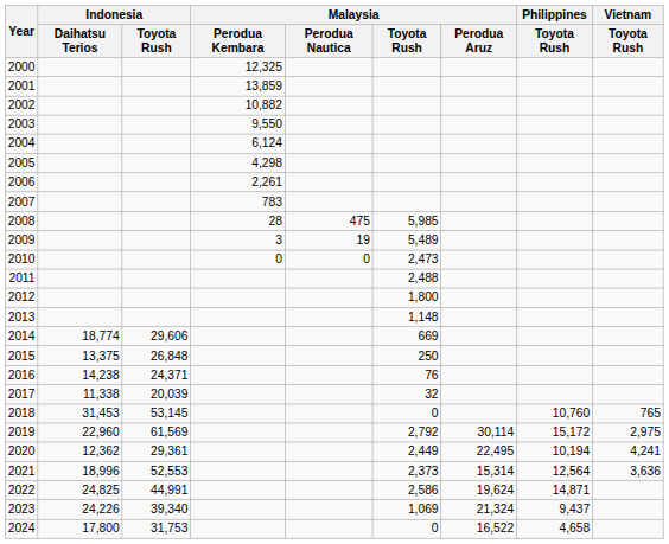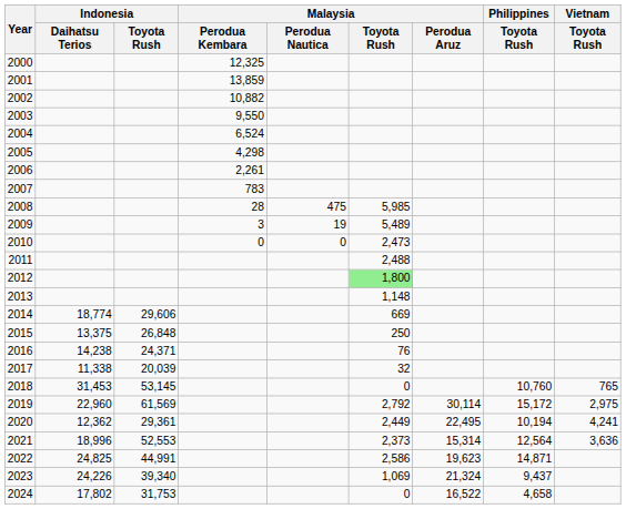2004 | Malaysia / Perodua Kembara: 6,124 -> 6,524
2012 | Malaysia / Toyota Rush: no background -> lightgreen background
2022 | Malaysia / Perodua Aruz: 19,624 -> 19,623
2024 | Indonesia / Daihatsu Terios: 17,800 -> 17,802
